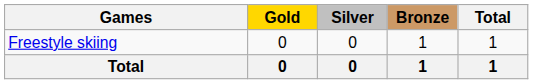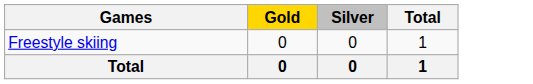- column: Bronze | 1 | 1
